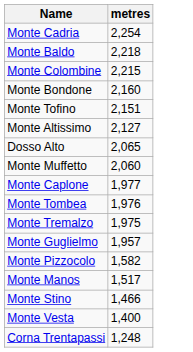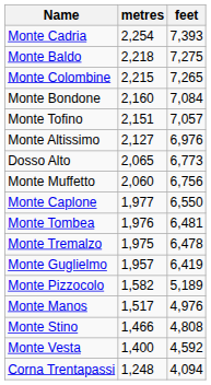+ column: feet | 7,393 | 7,275 | 7,265 | 7,084 | 7,057 | 6,976 | 6,773 | 6,756 | 6,550 | 6,481 | 6,478 | 6,419 | 5,189 | 4,976 | 4,808 | 4,592 | 4,094
